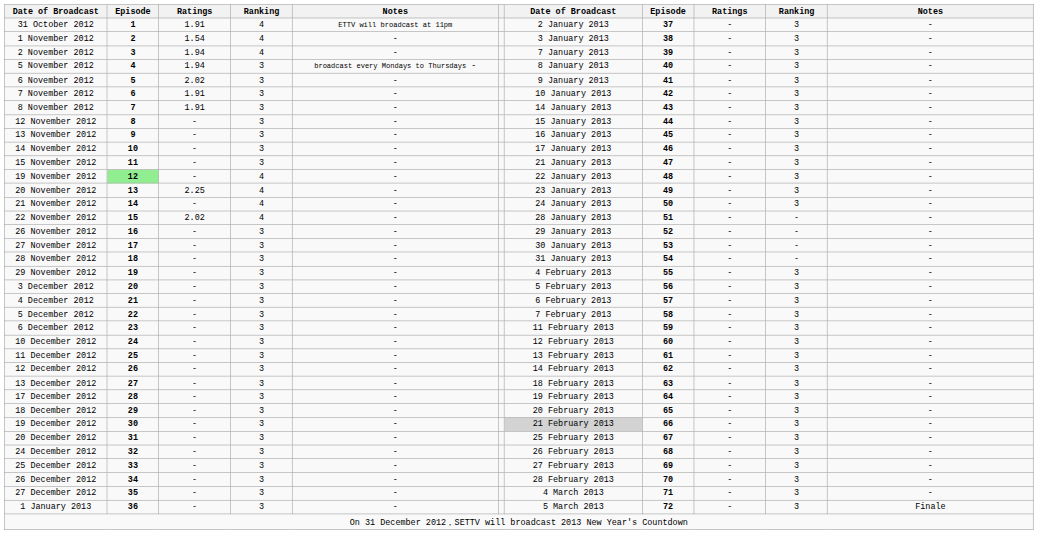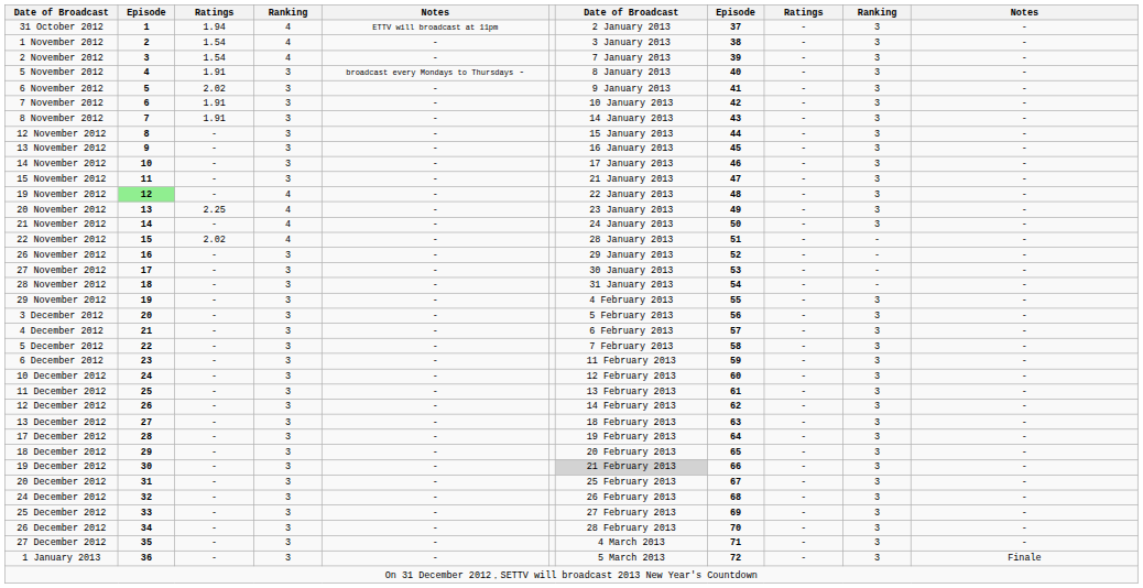31 October 2012 | column 3: 1.91 -> 1.94
2 November 2012 | column 3: 1.94 -> 1.54
5 November 2012 | column 3: 1.94 -> 1.91
